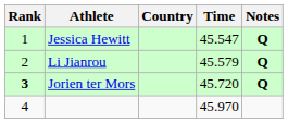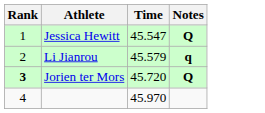- column: Country
Li Jianrou | Notes: Q -> q
